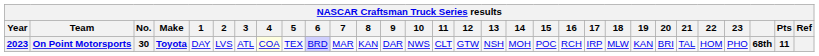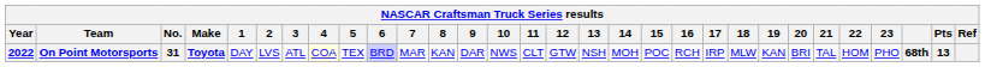On Point Motorsports | Year: 2023 -> 2022
On Point Motorsports | No.: 30 -> 31
On Point Motorsports | Pts: 11 -> 13
